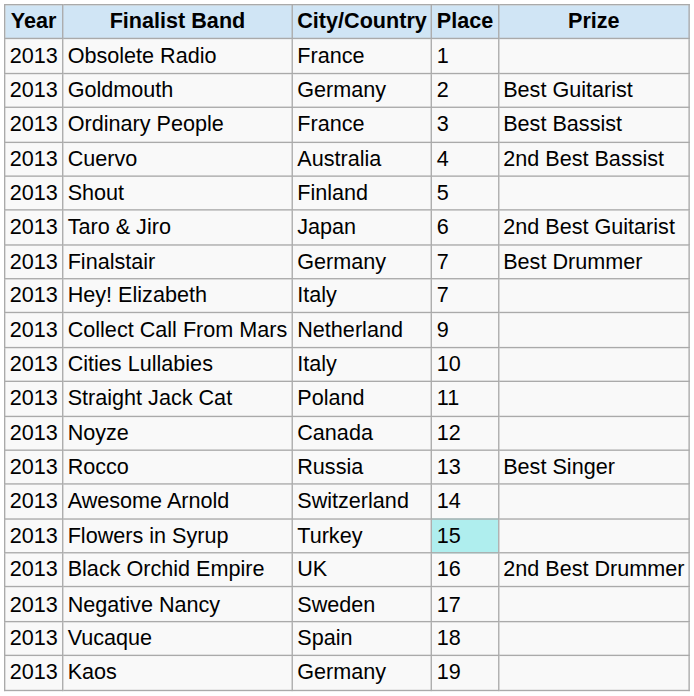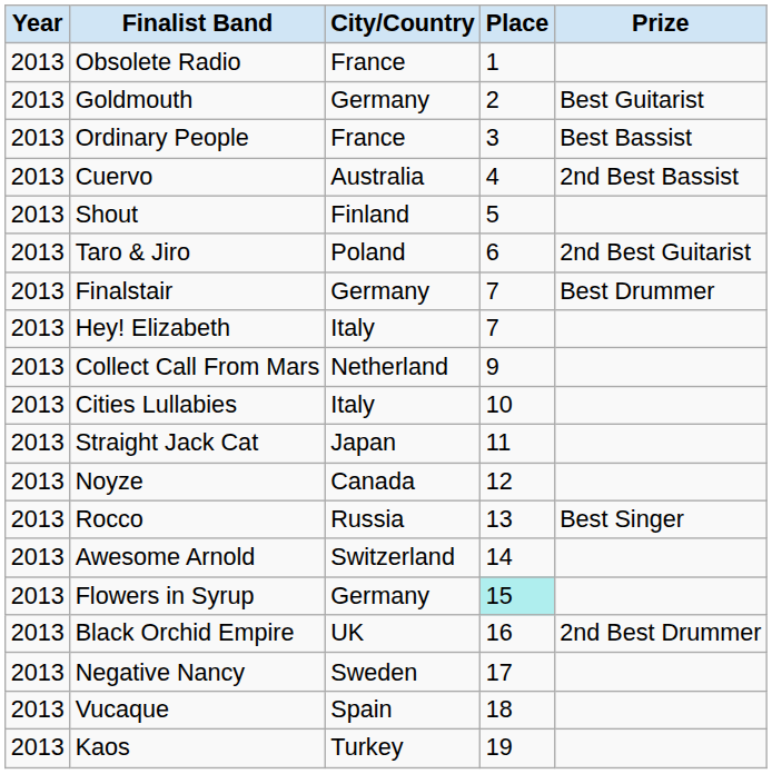Taro & Jiro | City/Country: Japan -> Poland
Straight Jack Cat | City/Country: Poland -> Japan
Flowers in Syrup | City/Country: Turkey -> Germany
Kaos | City/Country: Germany -> Turkey
